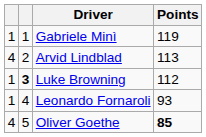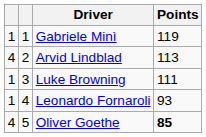Luke Browning | column 2: bold -> normal
Luke Browning | Points: 112 -> 111
